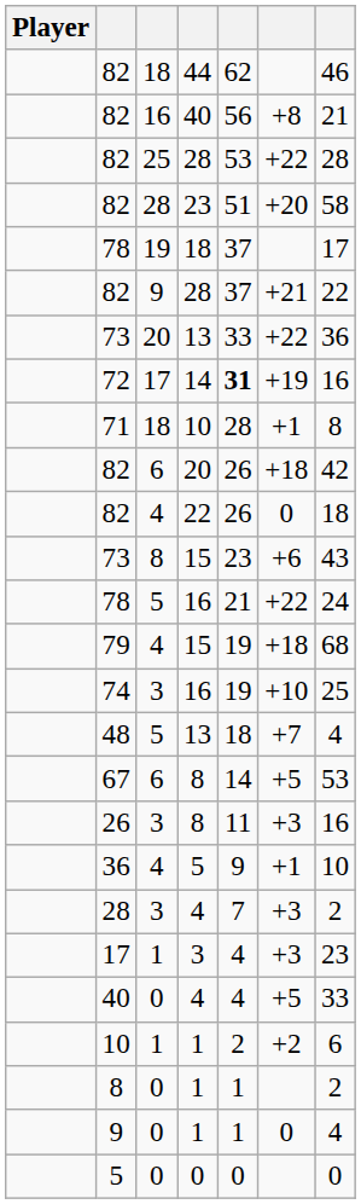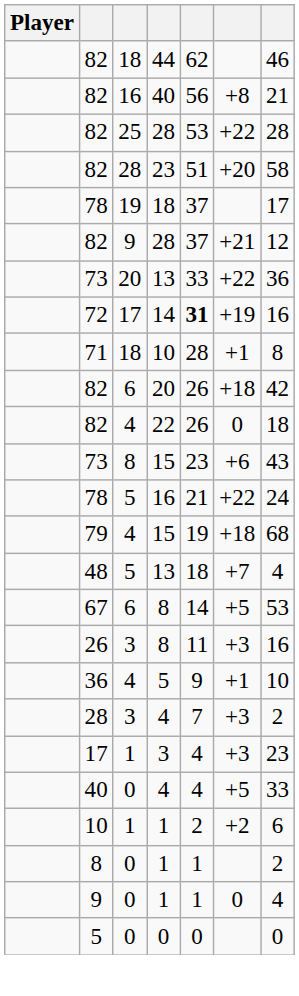82 / 9 | column 7: 22 -> 12
- row: 74 | 3 | 16 | 19 | +10 | 25
